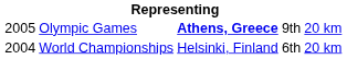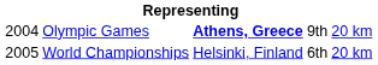Olympic Games | column 1: 2005 -> 2004
World Championships | column 1: 2004 -> 2005
